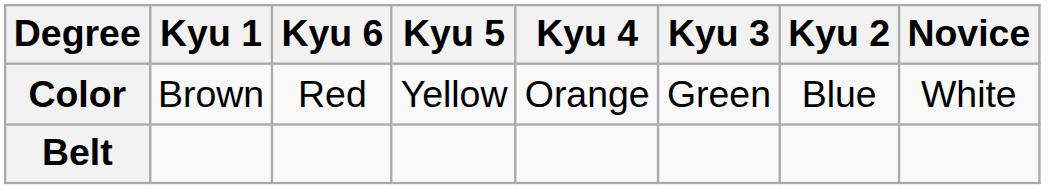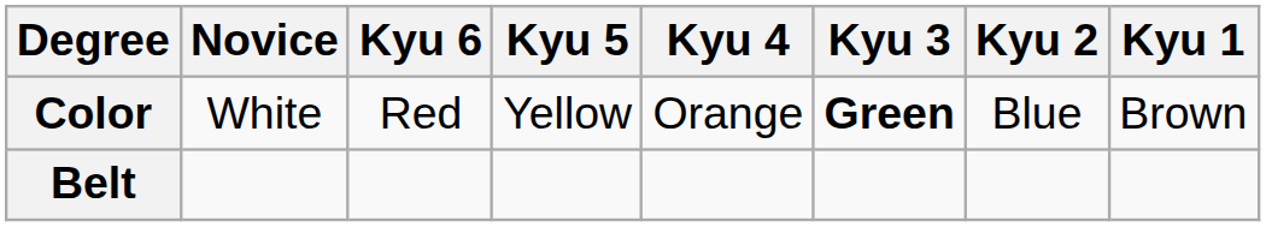columns swapped: Novice <-> Kyu 1
Color | Kyu 3: normal -> bold
